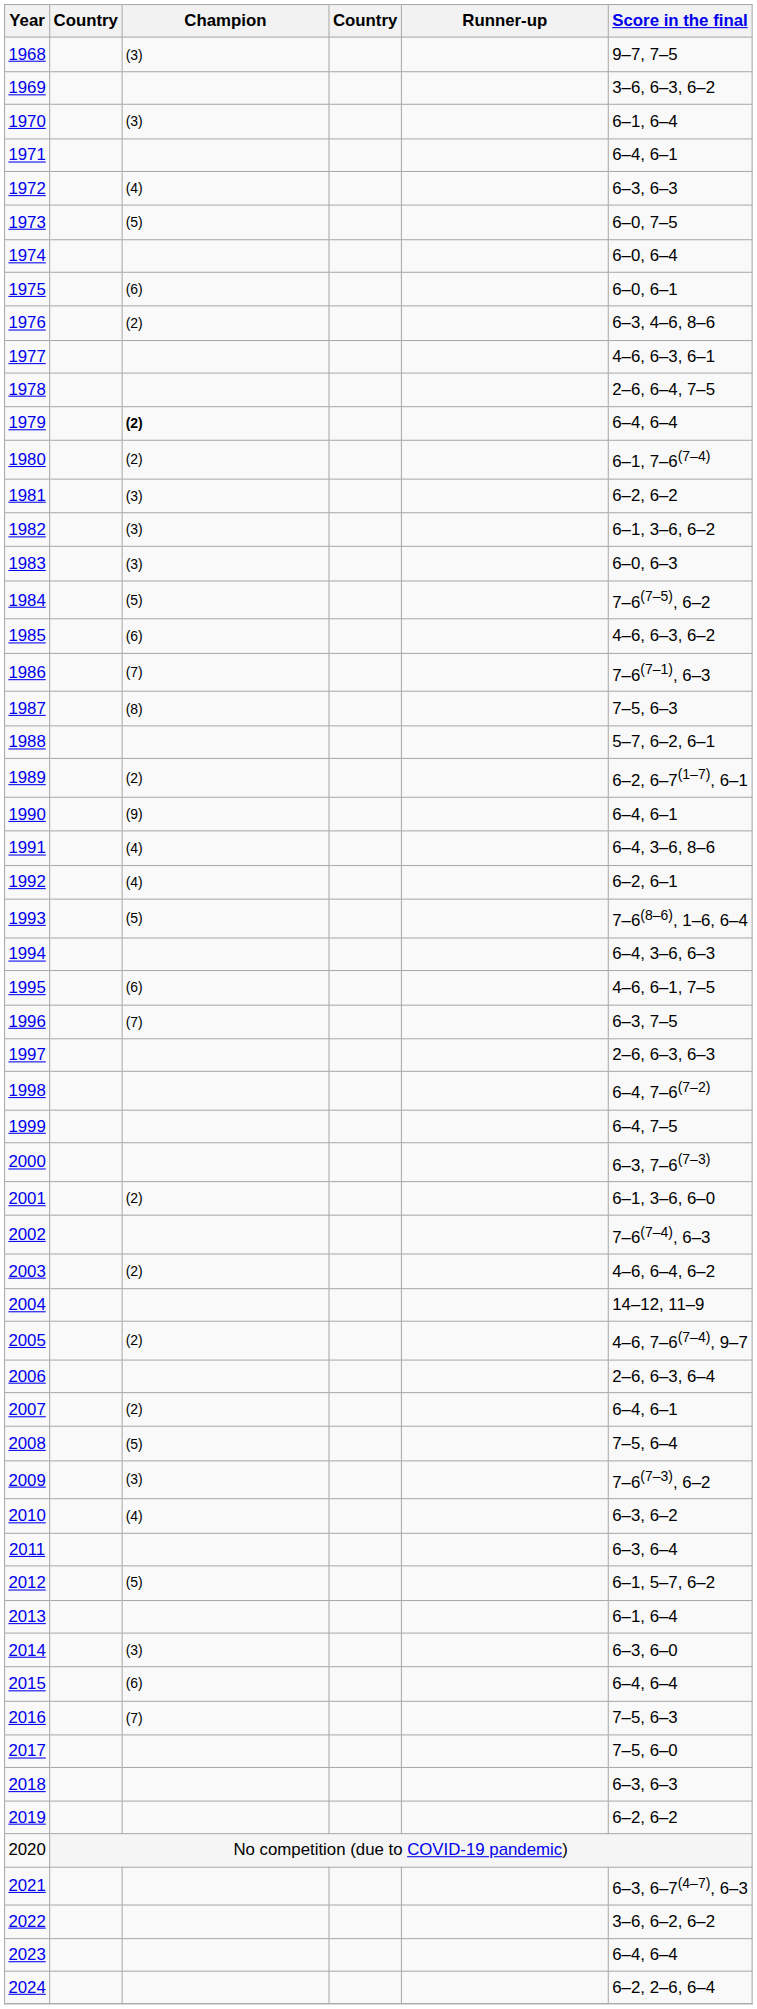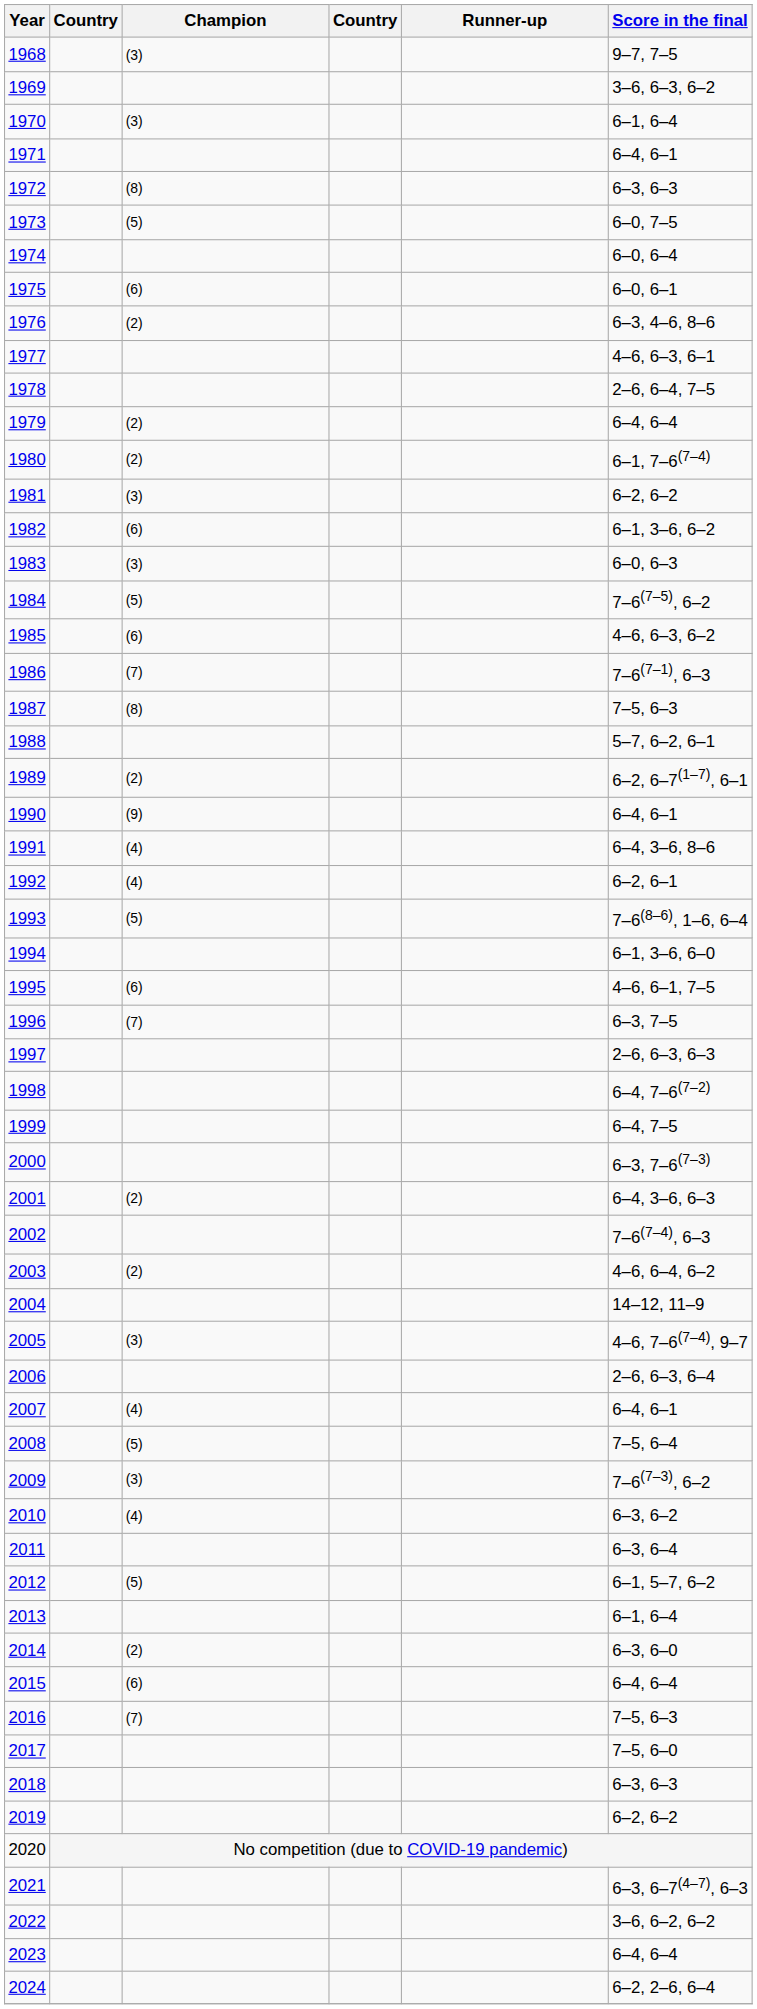1972 | Champion: (4) -> (8)
1979 | Champion: bold -> normal
1982 | Champion: (3) -> (6)
1994 | Score in the final: 6–4, 3–6, 6–3 -> 6–1, 3–6, 6–0
2001 | Score in the final: 6–1, 3–6, 6–0 -> 6–4, 3–6, 6–3
2005 | Champion: (2) -> (3)
2007 | Champion: (2) -> (4)
2014 | Champion: (3) -> (2)
